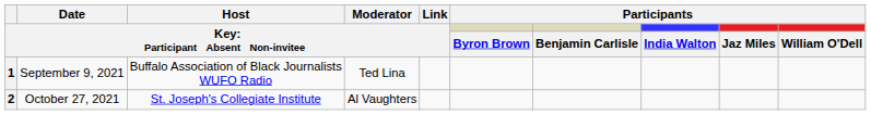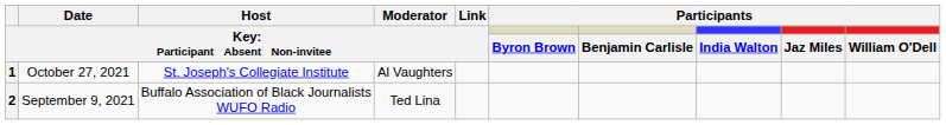1 | column 2: September 9, 2021 -> October 27, 2021
1 | column 3: Buffalo Association of Black Journalists WUFO Radio -> St. Joseph's Collegiate Institute
1 | column 4: Ted Lina -> Al Vaughters
2 | column 2: October 27, 2021 -> September 9, 2021
2 | column 3: St. Joseph's Collegiate Institute -> Buffalo Association of Black Journalists WUFO Radio
2 | column 4: Al Vaughters -> Ted Lina
